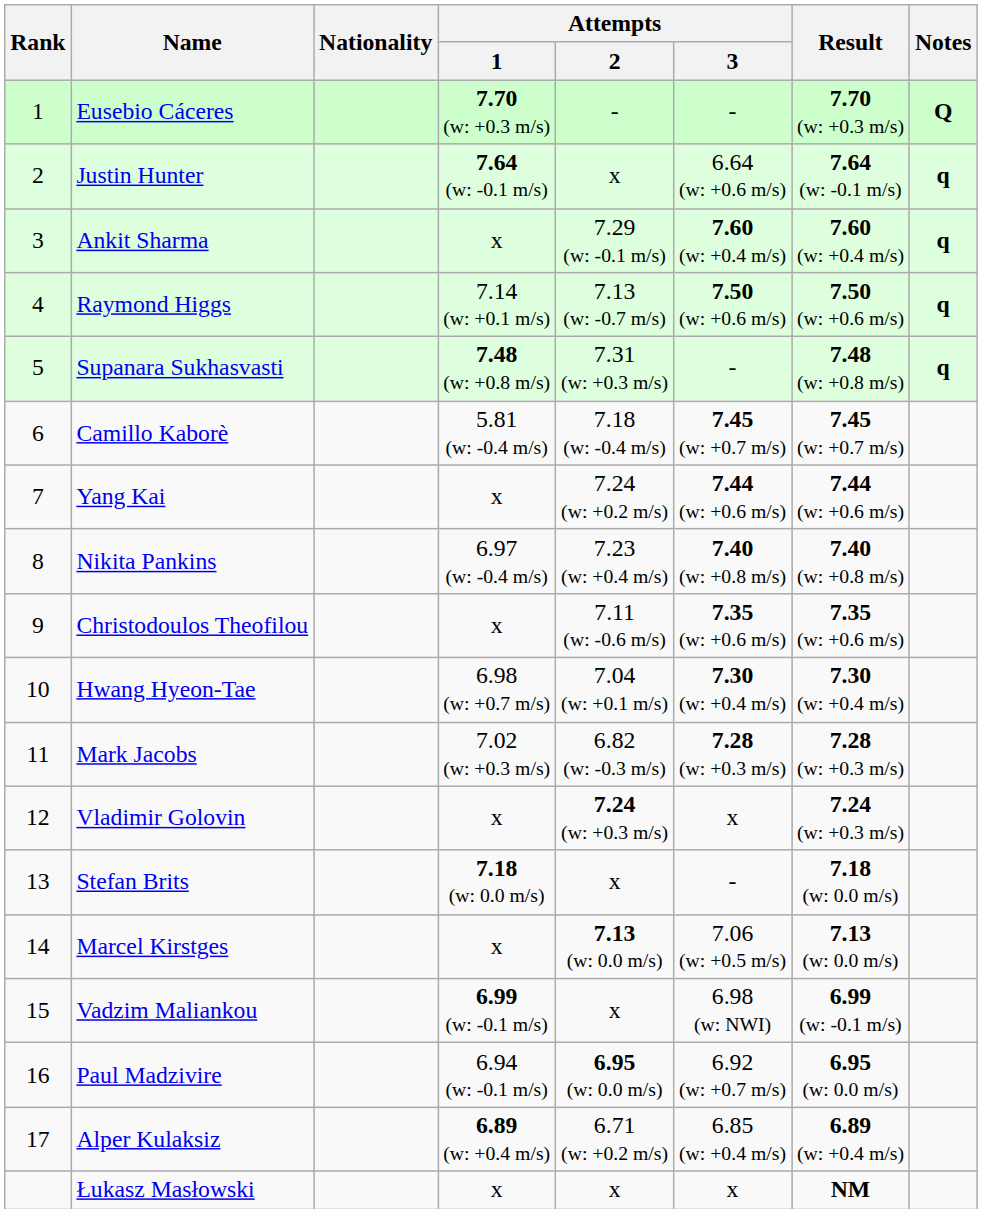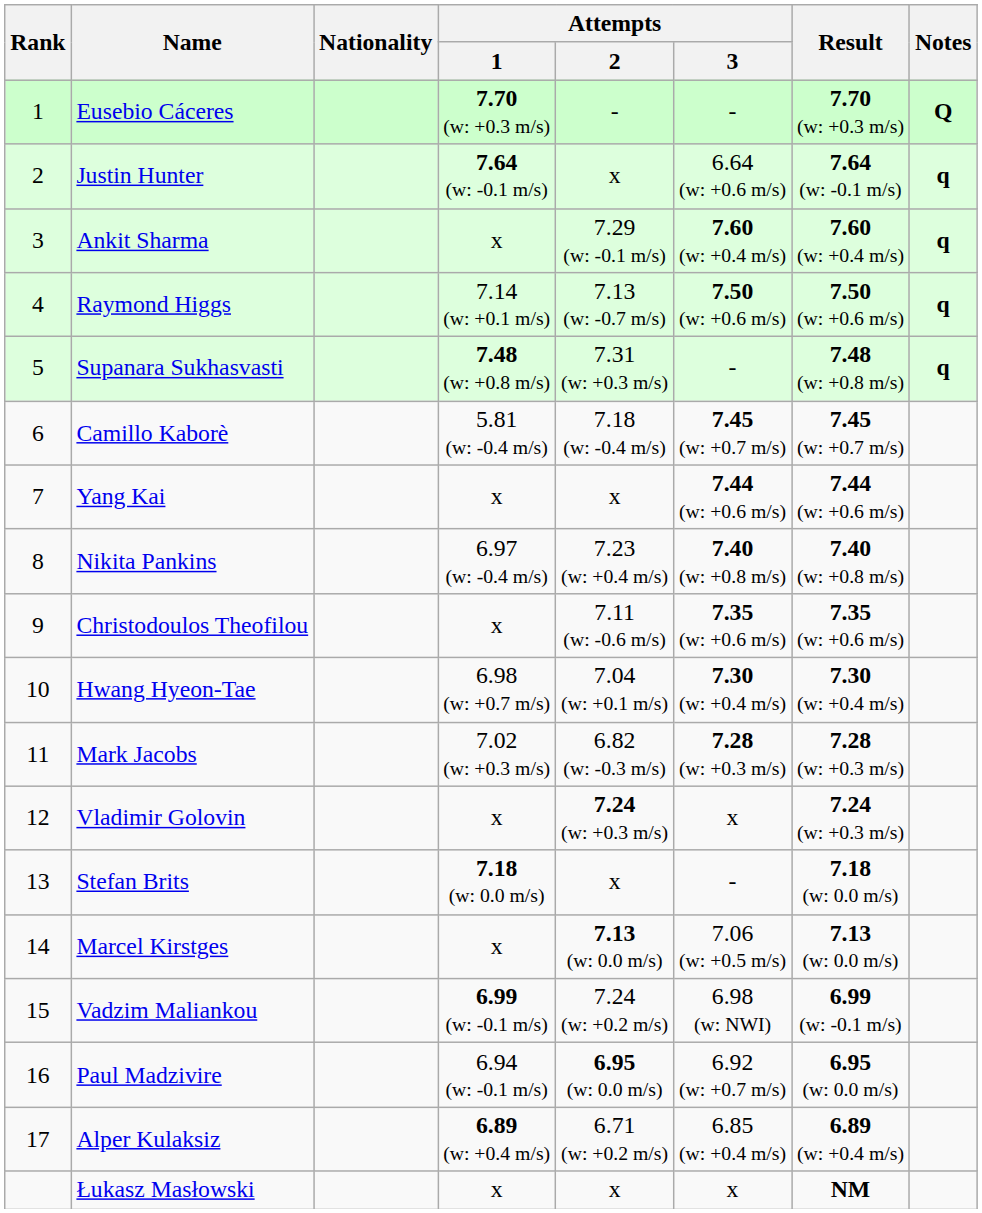Yang Kai | Attempts / 2: 7.24 (w: +0.2 m/s) -> x
Vadzim Maliankou | Attempts / 2: x -> 7.24 (w: +0.2 m/s)
